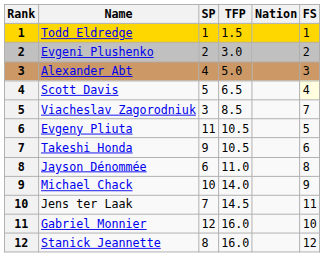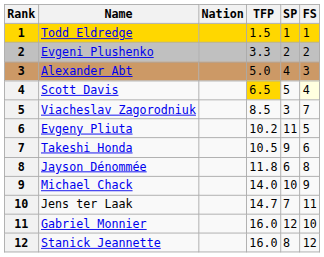columns swapped: Nation <-> SP
Evgeni Plushenko | TFP: 3.0 -> 3.3
Scott Davis | TFP: no background -> gold background
Evgeny Pliuta | TFP: 10.5 -> 10.2
Jayson Dénommée | TFP: 11.0 -> 11.8
Jens ter Laak | TFP: 14.5 -> 14.7
